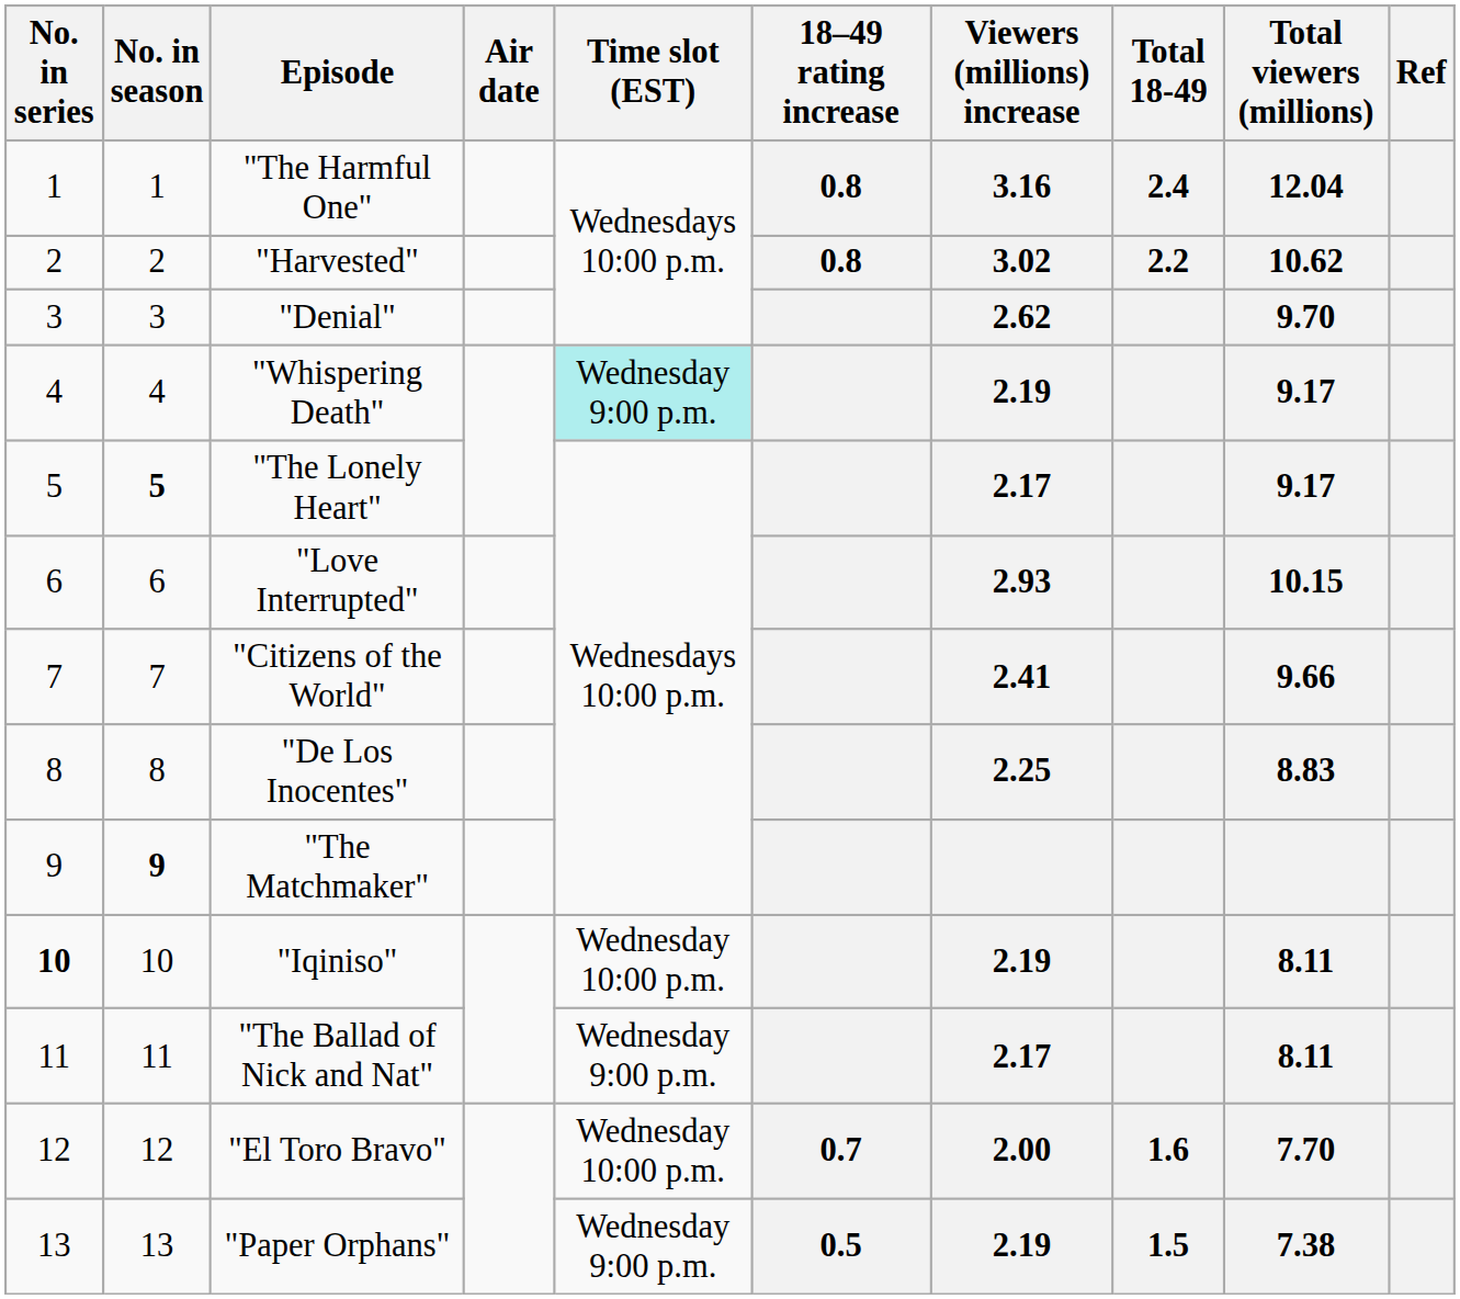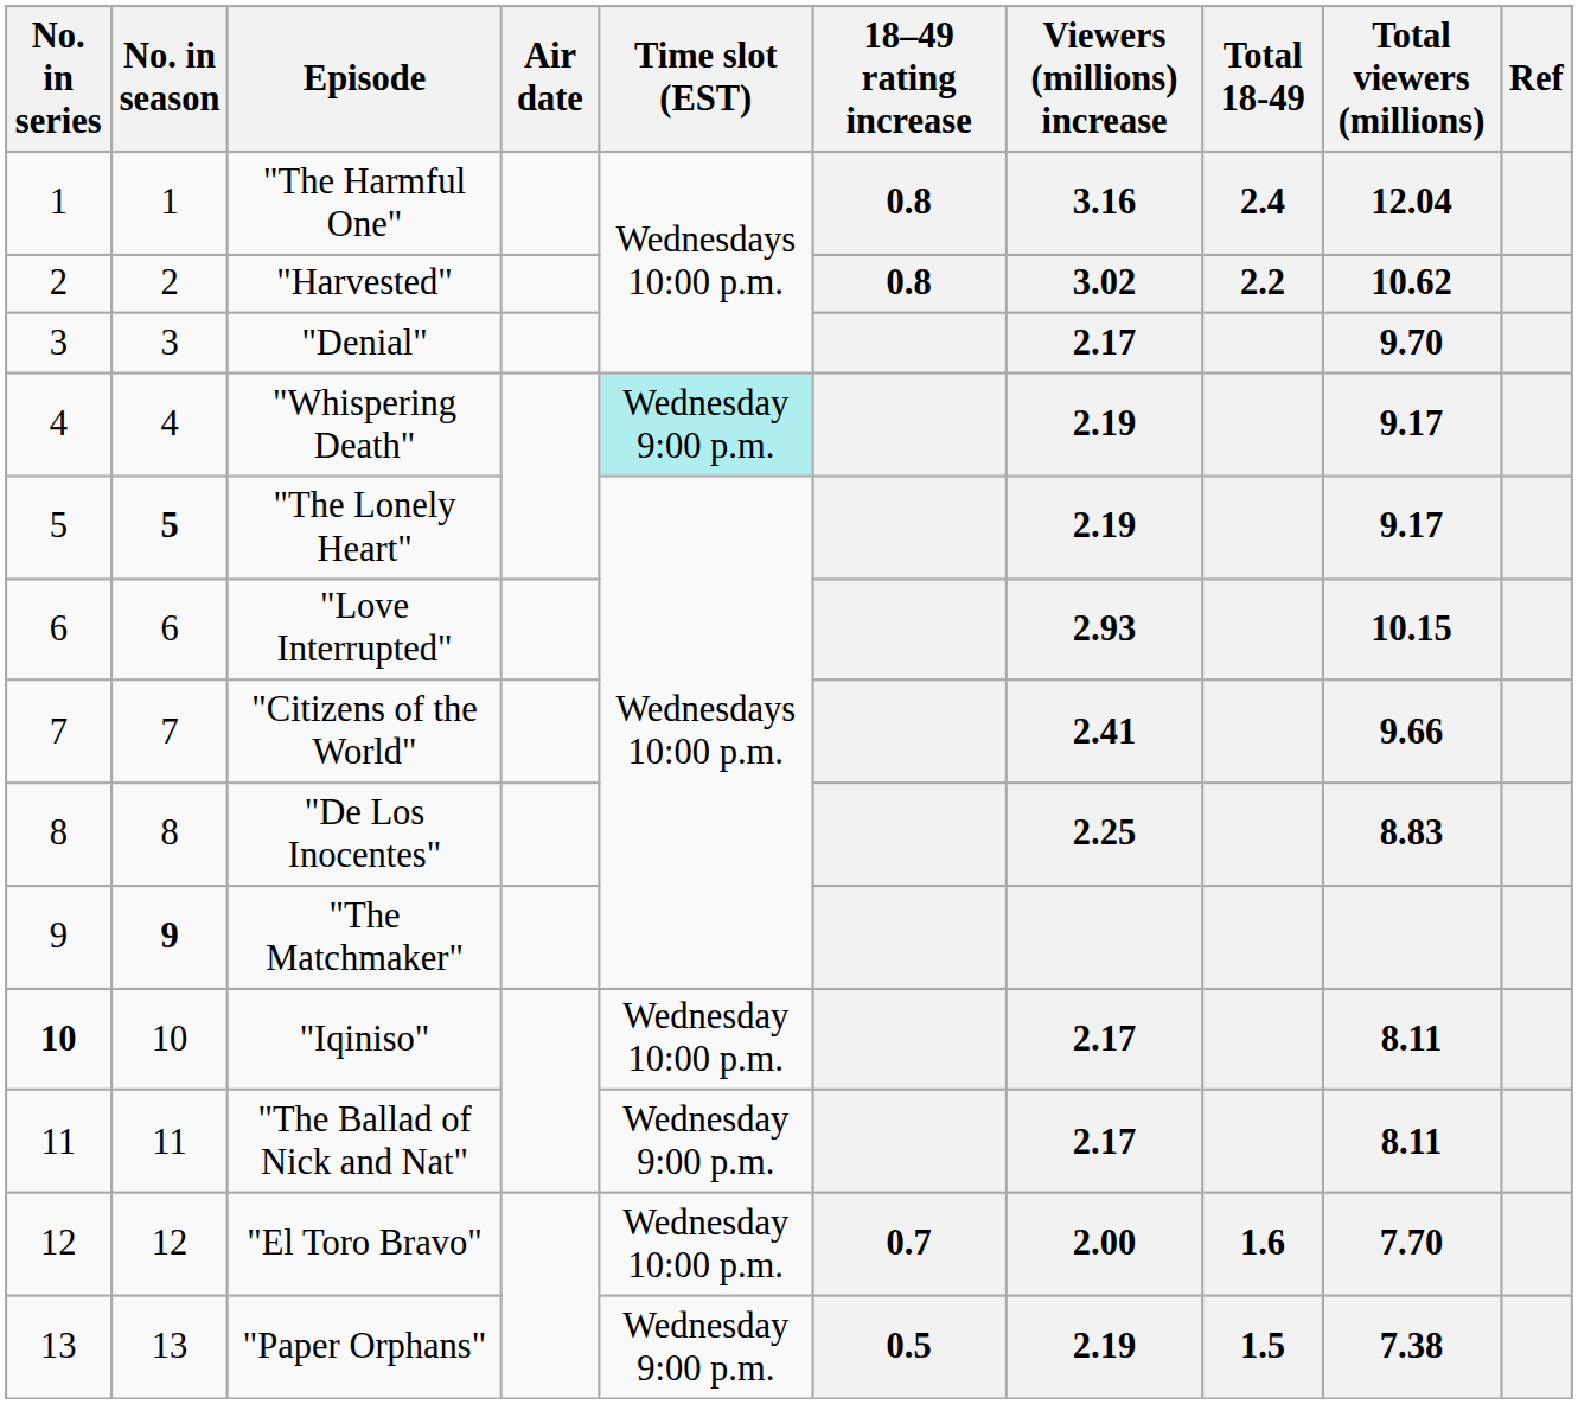"Denial" | Viewers (millions) increase: 2.62 -> 2.17
"The Lonely Heart" | Viewers (millions) increase: 2.17 -> 2.19
"Iqiniso" | Viewers (millions) increase: 2.19 -> 2.17
